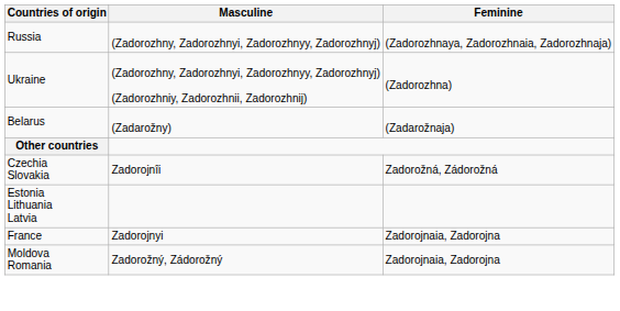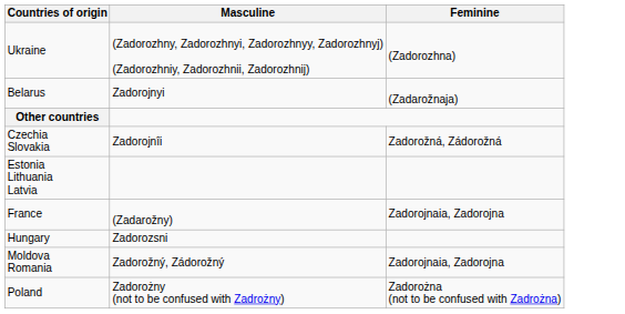- row: Russia | (Zadorozhny, Zadorozhnyi, Zadorozhnyy, Zadorozhnyj) | (Zadorozhnaya, Zadorozhnaia, Zadorozhnaja)
Belarus | Masculine: (Zadarožny) -> Zadorojnyi
France | Masculine: Zadorojnyi -> (Zadarožny)
+ row: Hungary | Zadorozsni
+ row: Poland | Zadorożny (not to be confused with Zadrożny) | Zadorożna (not to be confused with Zadrożna)
